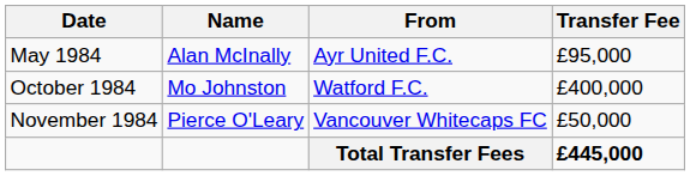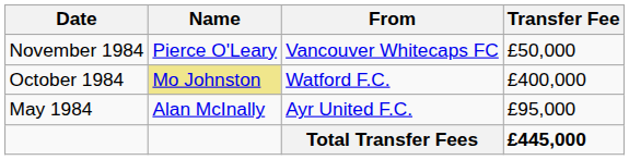rows swapped: May 1984 <-> November 1984
October 1984 | Name: no background -> khaki background
